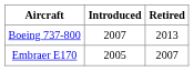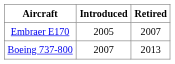rows swapped: Boeing 737-800 <-> Embraer E170
